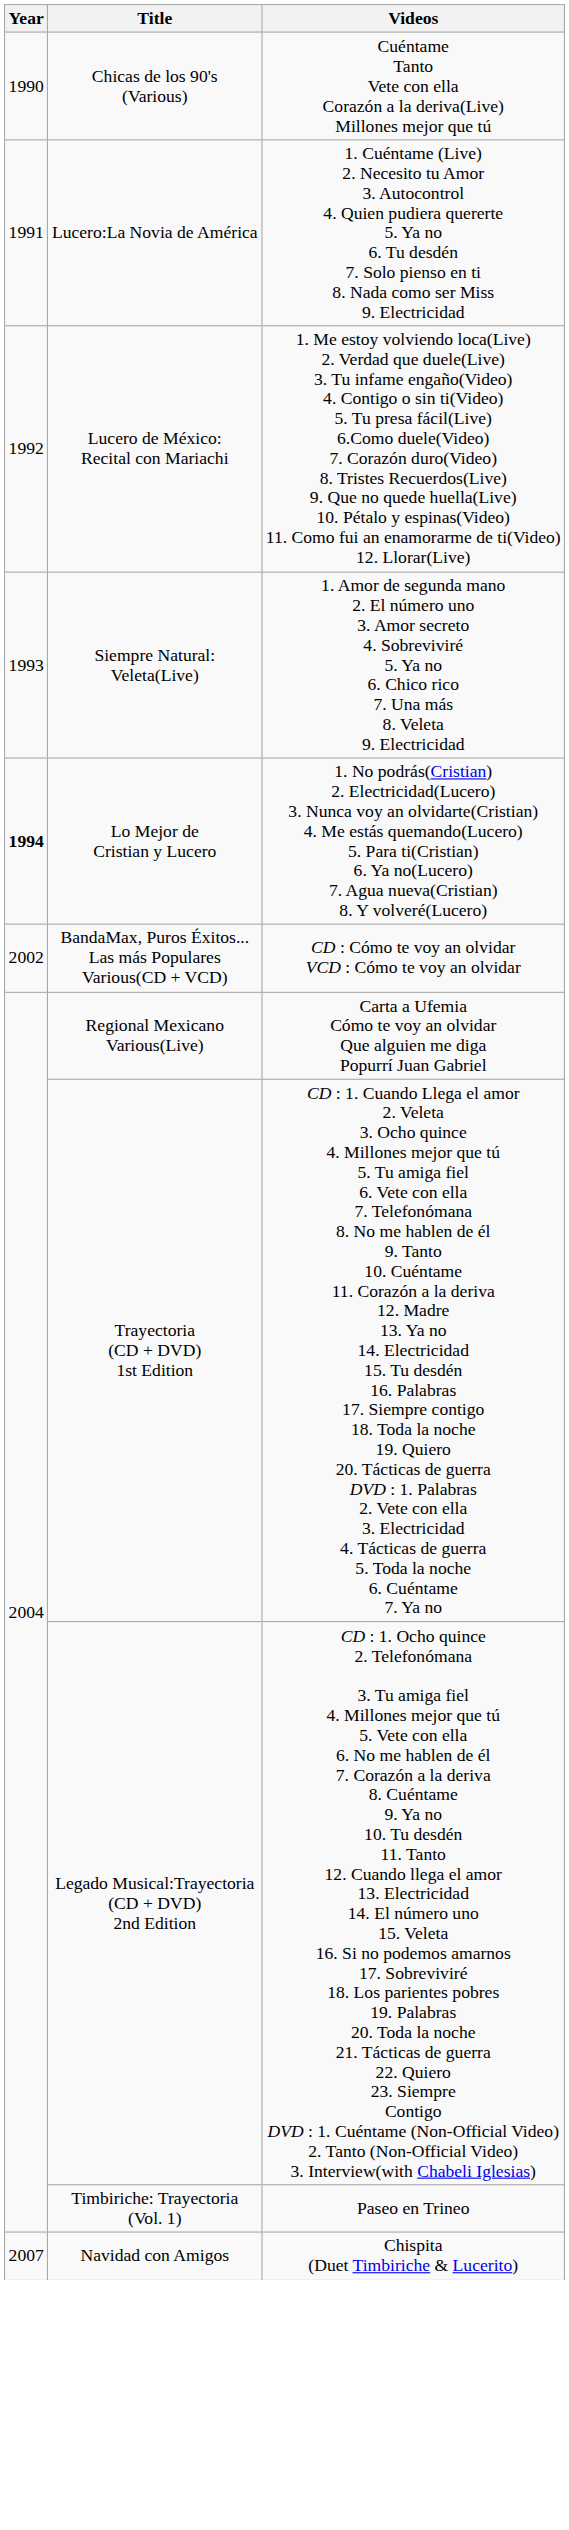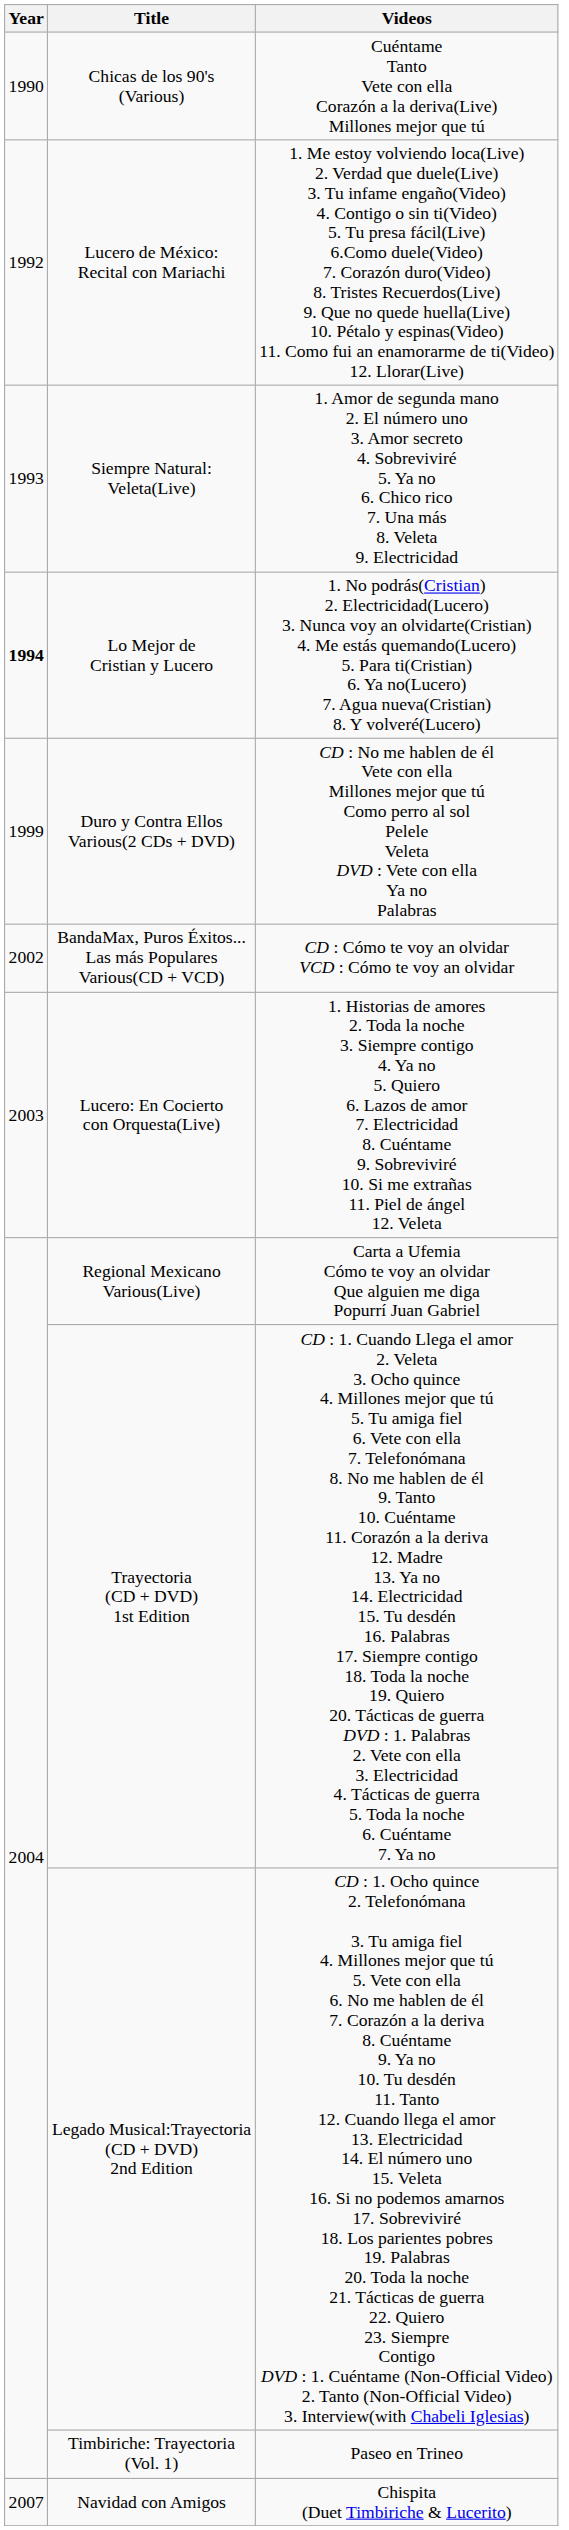- row: 1991 | Lucero:La Novia de América | 1. Cuéntame (Live) 2. Necesito tu Amor 3. Autocontrol 4. Quien pudiera quererte 5. Ya no 6. Tu desdén 7. Solo pienso en ti 8. Nada como ser Miss 9. Electricidad
+ row: 1999 | Duro y Contra Ellos Various(2 CDs + DVD) | CD : No me hablen de él Vete con ella Millones mejor que tú Como perro al sol Pelele Veleta DVD : Vete con ella Ya no Palabras
+ row: 2003 | Lucero: En Cocierto con Orquesta(Live) | 1. Historias de amores 2. Toda la noche 3. Siempre contigo 4. Ya no 5. Quiero 6. Lazos de amor 7. Electricidad 8. Cuéntame 9. Sobreviviré 10. Si me extrañas 11. Piel de ángel 12. Veleta
